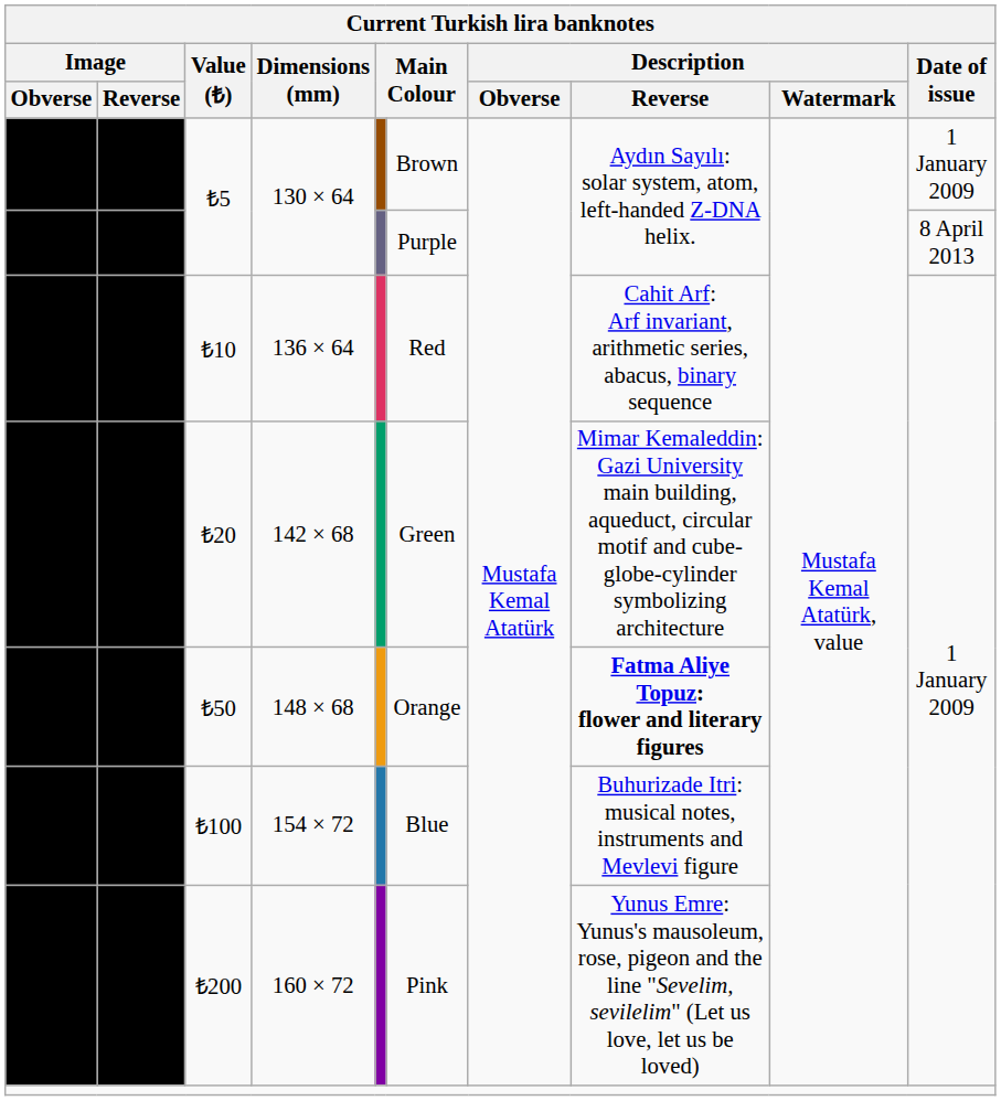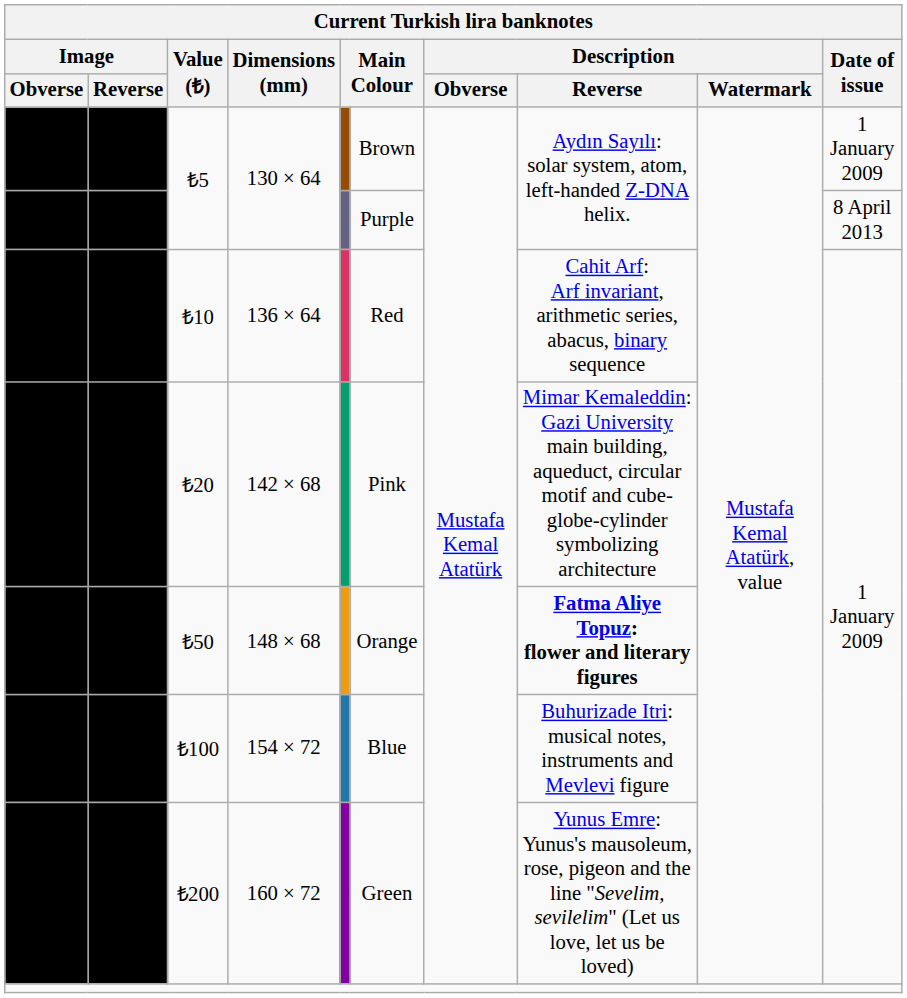₺20 | column 6: Green -> Pink
₺200 | column 6: Pink -> Green
